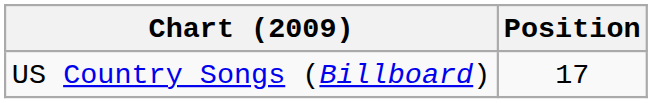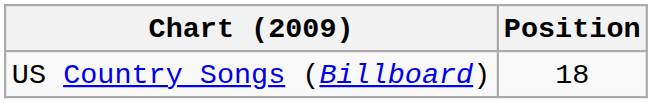US Country Songs (Billboard) | Position: 17 -> 18
